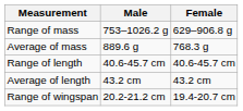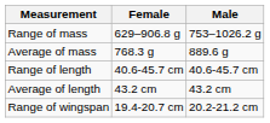columns swapped: Male <-> Female
